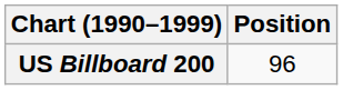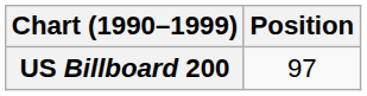US Billboard 200 | Position: 96 -> 97
